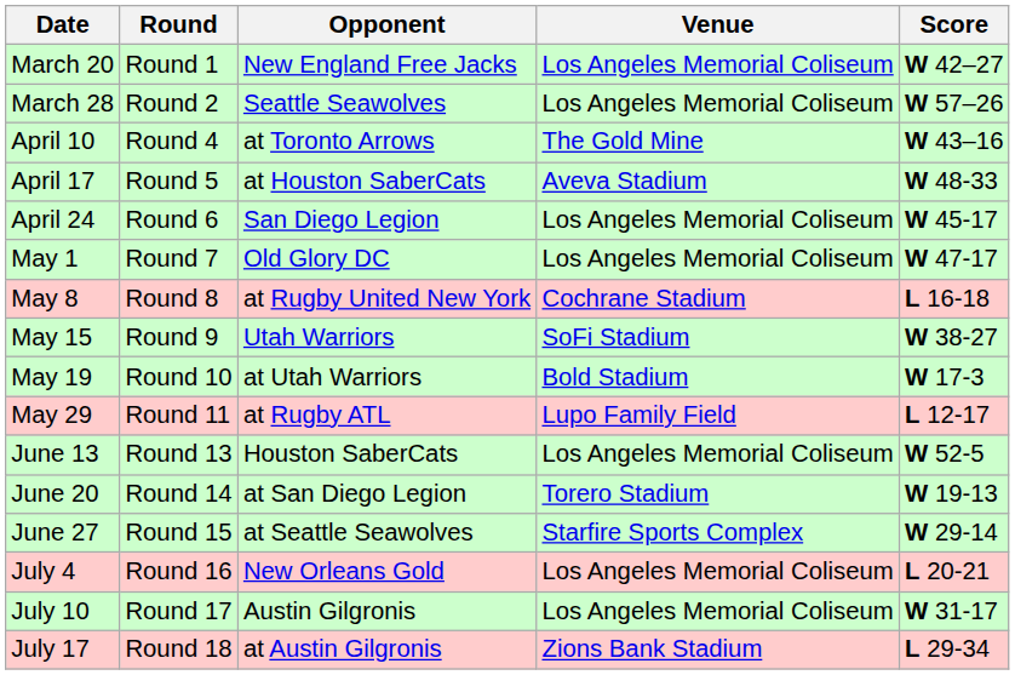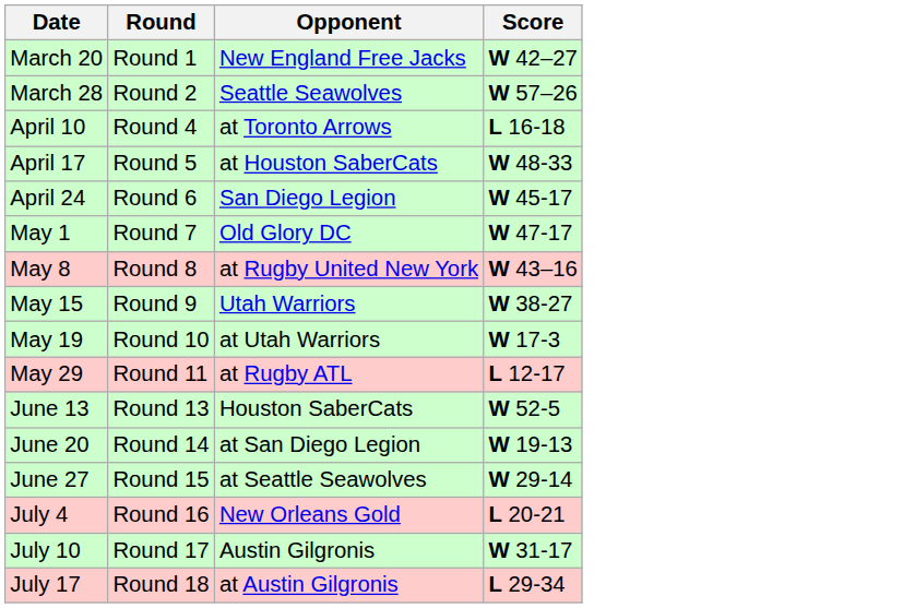- column: Venue | Los Angeles Memorial Coliseum | Los Angeles Memorial Coliseum | The Gold Mine | Aveva Stadium | Los Angeles Memorial Coliseum | Los Angeles Memorial Coliseum | Cochrane Stadium | SoFi Stadium | Bold Stadium | Lupo Family Field | Los Angeles Memorial Coliseum | Torero Stadium | Starfire Sports Complex | Los Angeles Memorial Coliseum | Los Angeles Memorial Coliseum | Zions Bank Stadium
April 10 | Score: W 43–16 -> L 16-18
May 8 | Score: L 16-18 -> W 43–16
